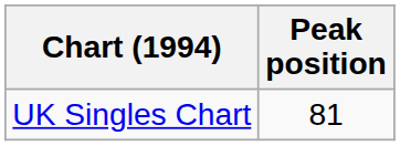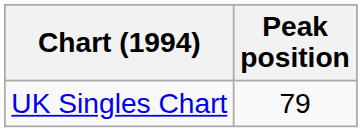UK Singles Chart | Peak position: 81 -> 79
